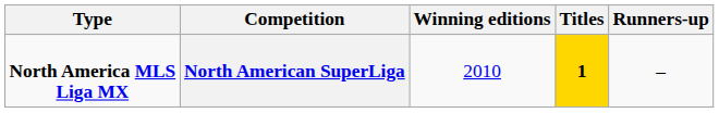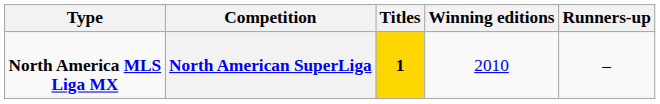columns swapped: Titles <-> Winning editions
